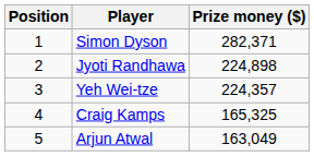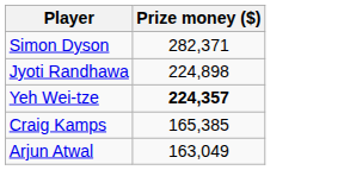- column: Position | 1 | 2 | 3 | 4 | 5
Yeh Wei-tze | Prize money ($): normal -> bold
Craig Kamps | Prize money ($): 165,325 -> 165,385
